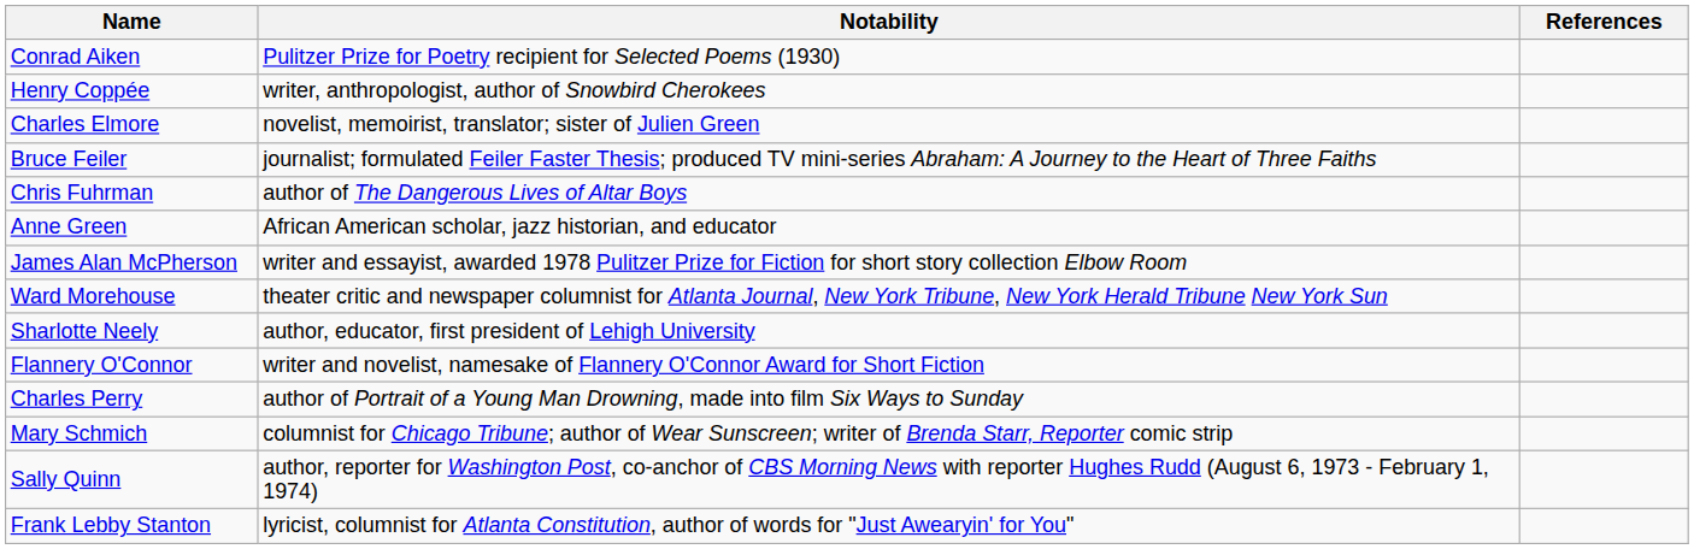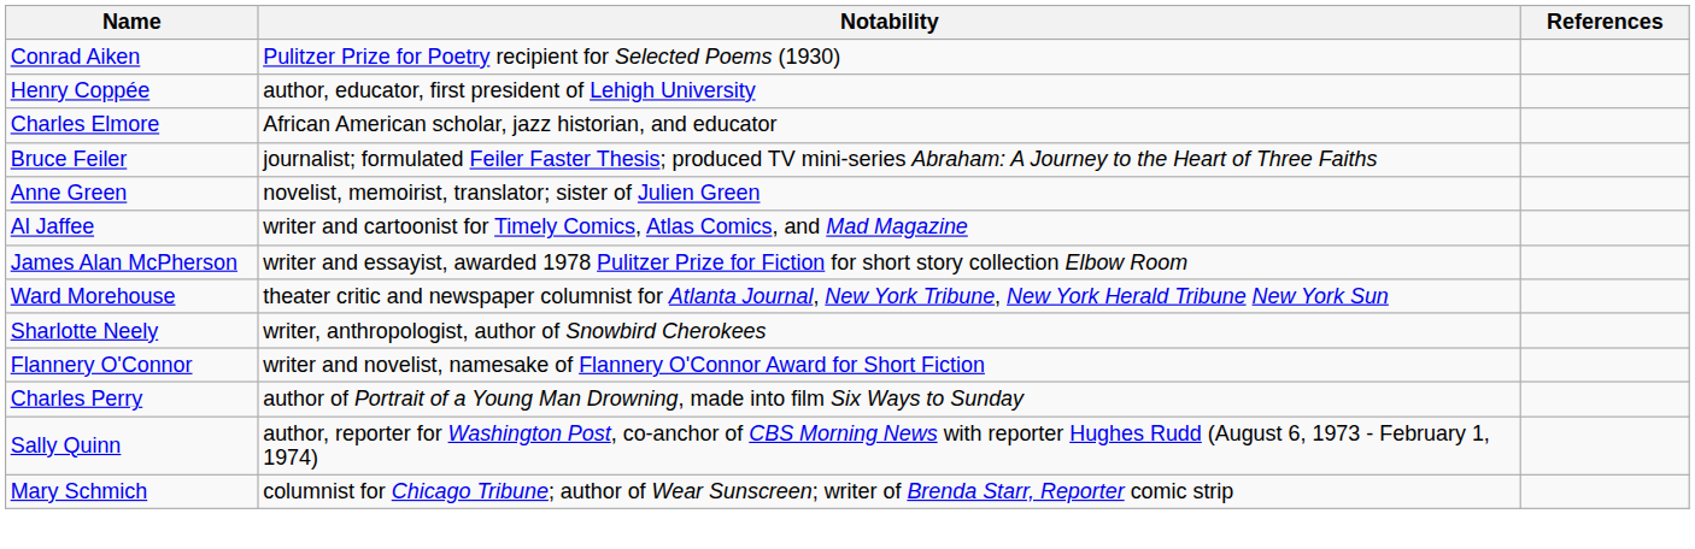Henry Coppée | Notability: writer, anthropologist, author of Snowbird Cherokees -> author, educator, first president of Lehigh University
Charles Elmore | Notability: novelist, memoirist, translator; sister of Julien Green -> African American scholar, jazz historian, and educator
- row: Chris Fuhrman | author of The Dangerous Lives of Altar Boys
Anne Green | Notability: African American scholar, jazz historian, and educator -> novelist, memoirist, translator; sister of Julien Green
+ row: Al Jaffee | writer and cartoonist for Timely Comics, Atlas Comics, and Mad Magazine
Sharlotte Neely | Notability: author, educator, first president of Lehigh University -> writer, anthropologist, author of Snowbird Cherokees
rows swapped: Sally Quinn <-> Mary Schmich
- row: Frank Lebby Stanton | lyricist, columnist for Atlanta Constitution, author of words for "Just Awearyin' for You"
